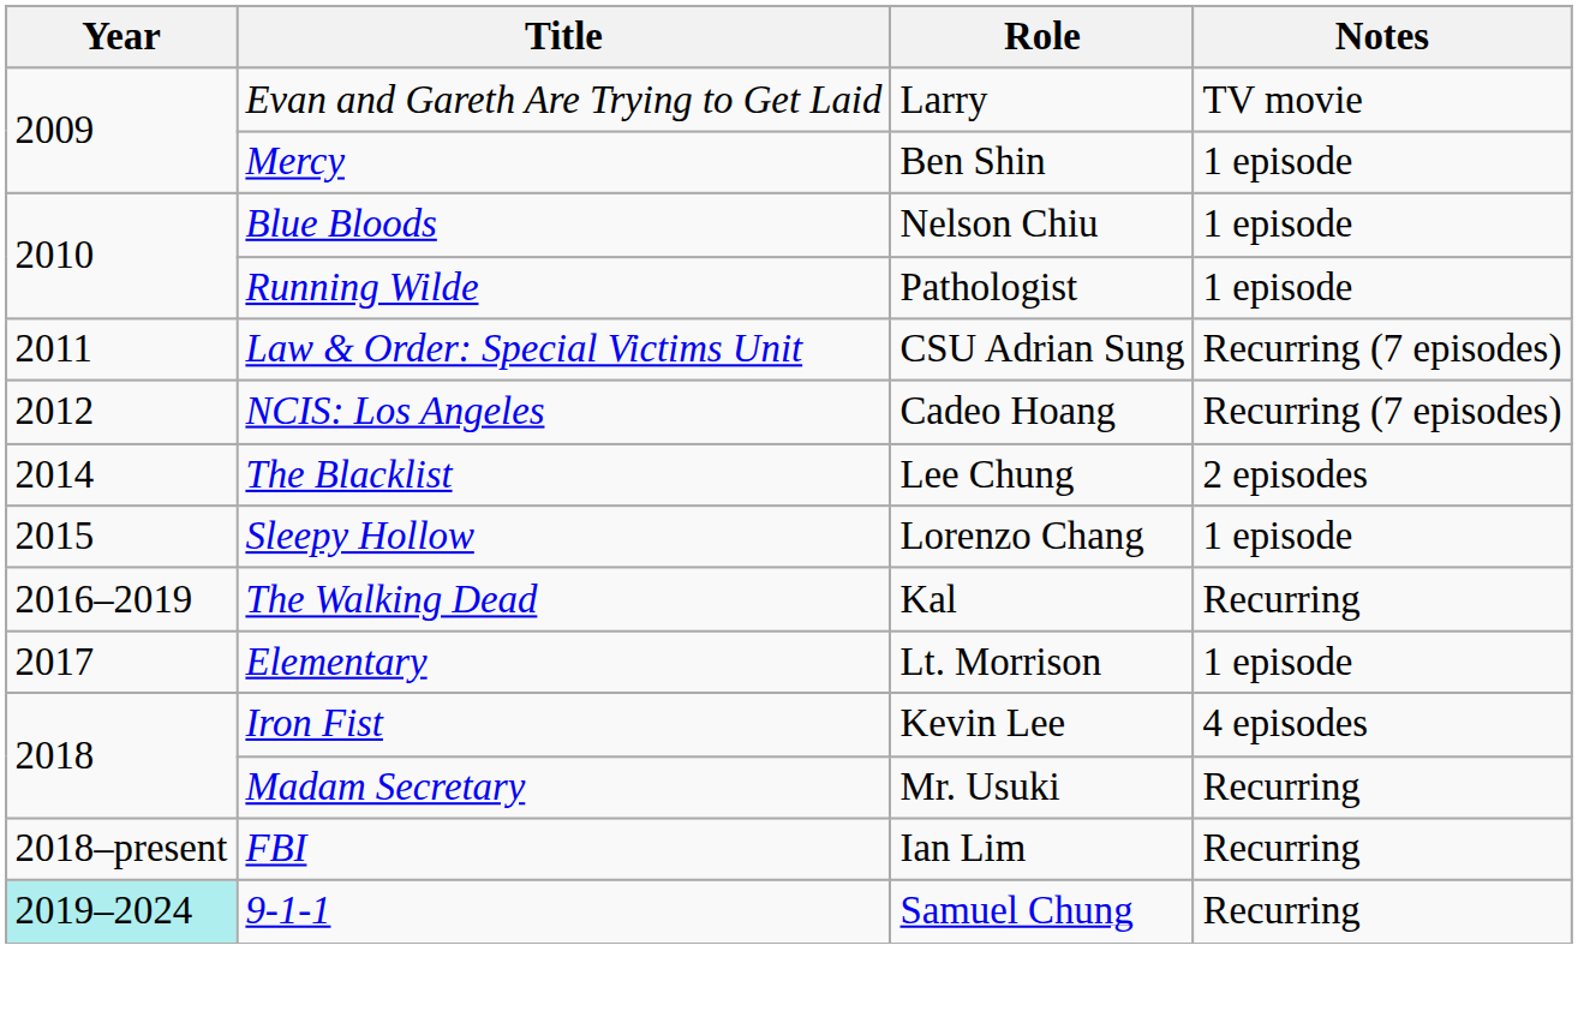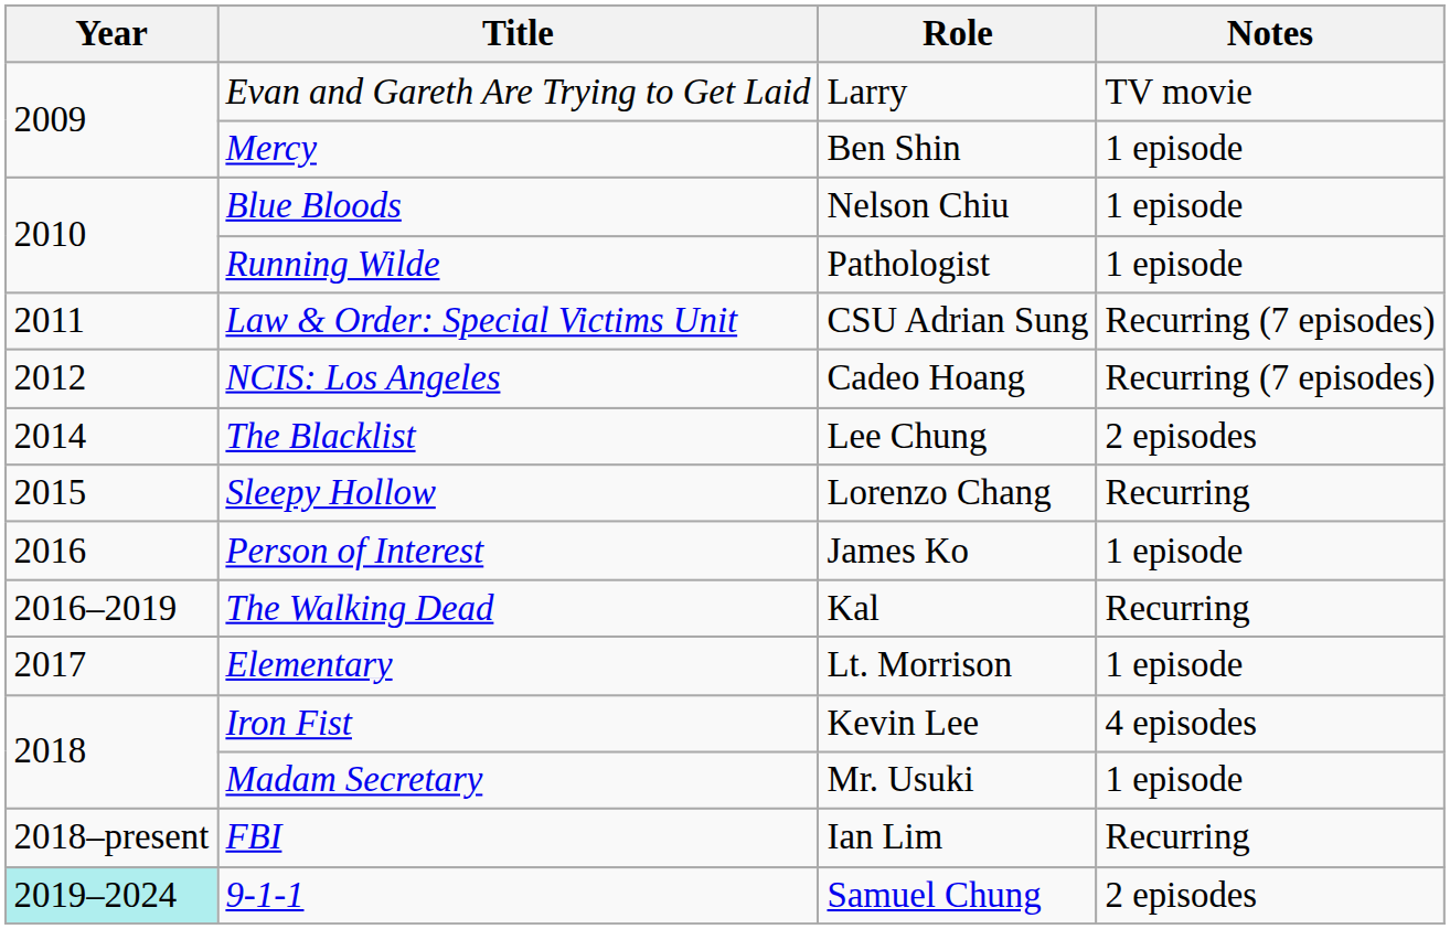Sleepy Hollow | Notes: 1 episode -> Recurring
+ row: 2016 | Person of Interest | James Ko | 1 episode
Madam Secretary | Notes: Recurring -> 1 episode
9-1-1 | Notes: Recurring -> 2 episodes
